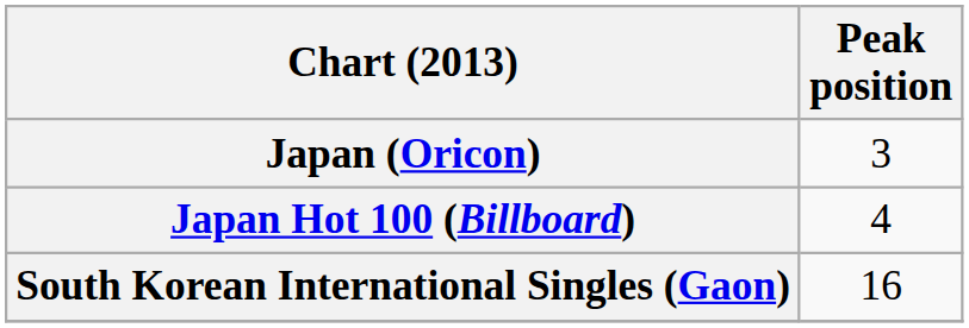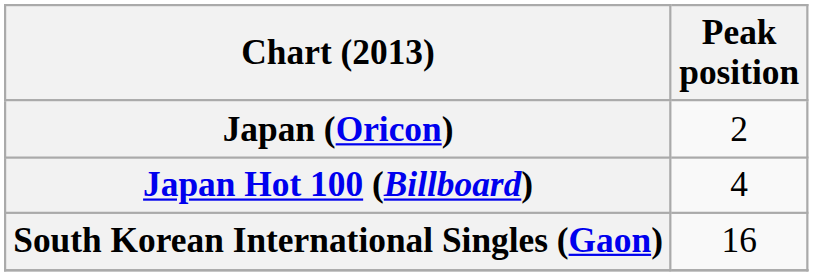Japan (Oricon) | Peak position: 3 -> 2
